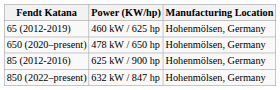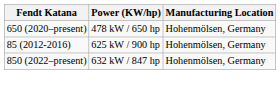- row: 65 (2012-2019) | 460 kW / 625 hp | Hohenmölsen, Germany
